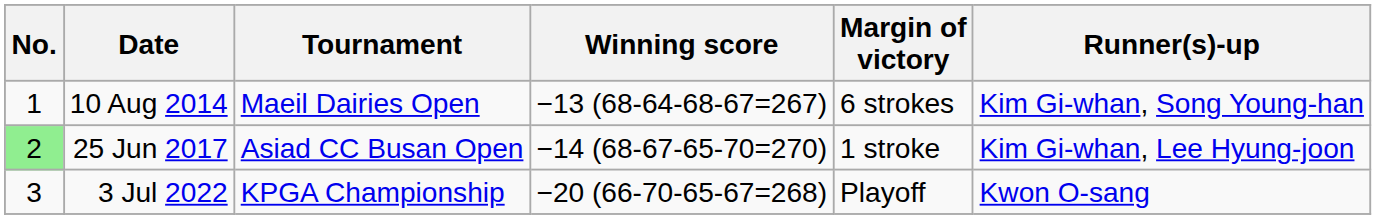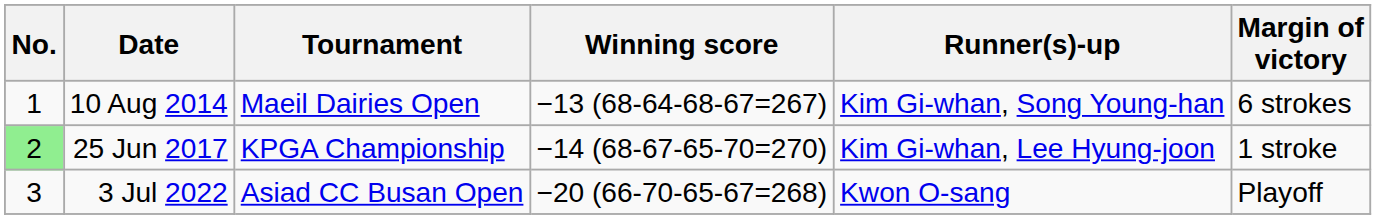columns swapped: Margin of victory <-> Runner(s)-up
25 Jun 2017 | Tournament: Asiad CC Busan Open -> KPGA Championship
3 Jul 2022 | Tournament: KPGA Championship -> Asiad CC Busan Open
